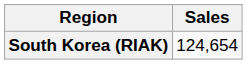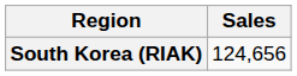South Korea (RIAK) | Sales: 124,654 -> 124,656
